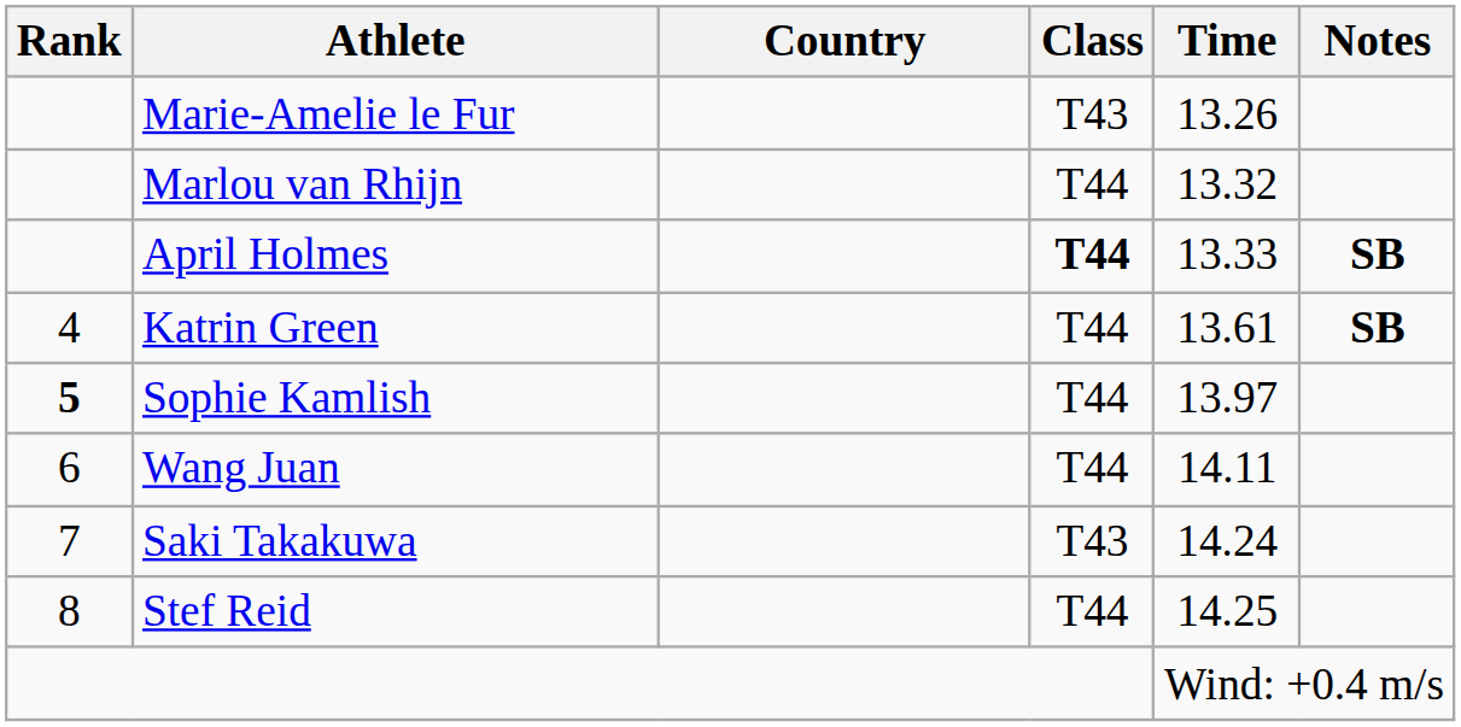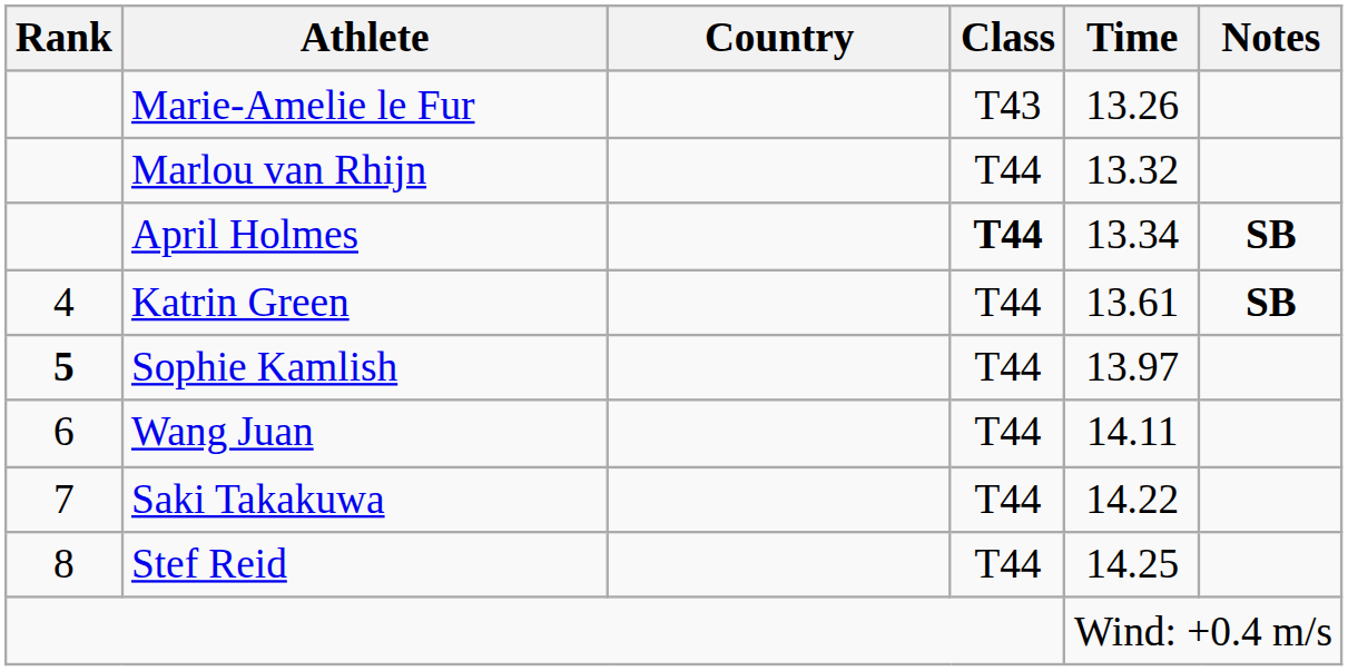April Holmes | Time: 13.33 -> 13.34
Saki Takakuwa | Class: T43 -> T44
Saki Takakuwa | Time: 14.24 -> 14.22
